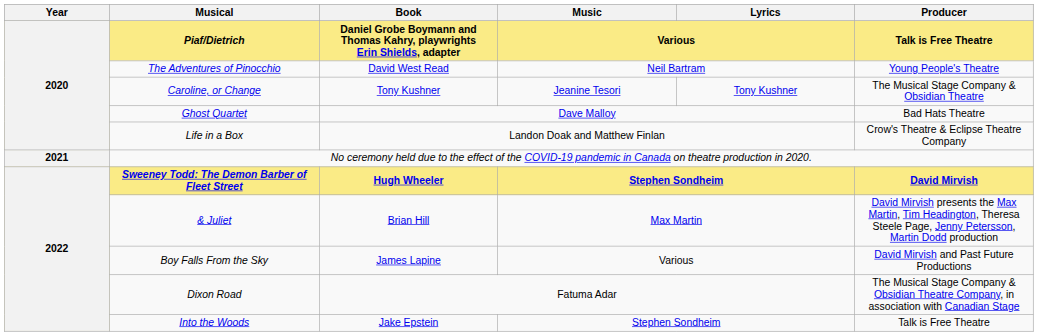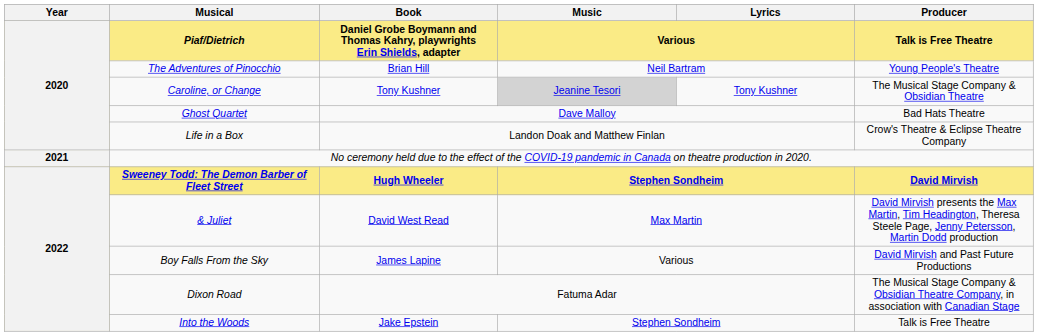The Adventures of Pinocchio | Book: David West Read -> Brian Hill
Caroline, or Change | Music: no background -> lightgrey background
& Juliet | Book: Brian Hill -> David West Read
